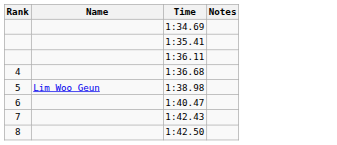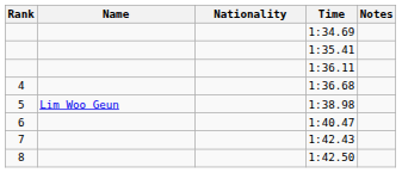+ column: Nationality
